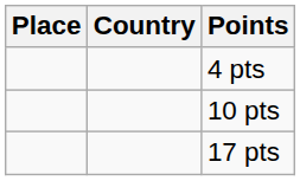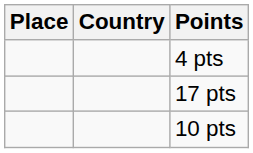rows swapped: 10 pts <-> 17 pts
